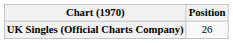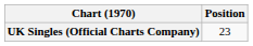UK Singles (Official Charts Company) | Position: 26 -> 23
